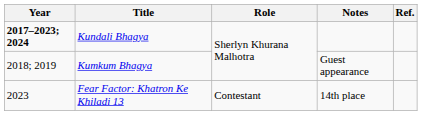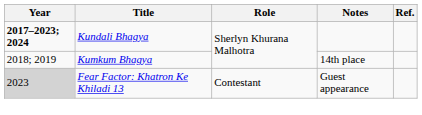Kumkum Bhagya | Notes: Guest appearance -> 14th place
Fear Factor: Khatron Ke Khiladi 13 | Year: no background -> lightgrey background
Fear Factor: Khatron Ke Khiladi 13 | Notes: 14th place -> Guest appearance
